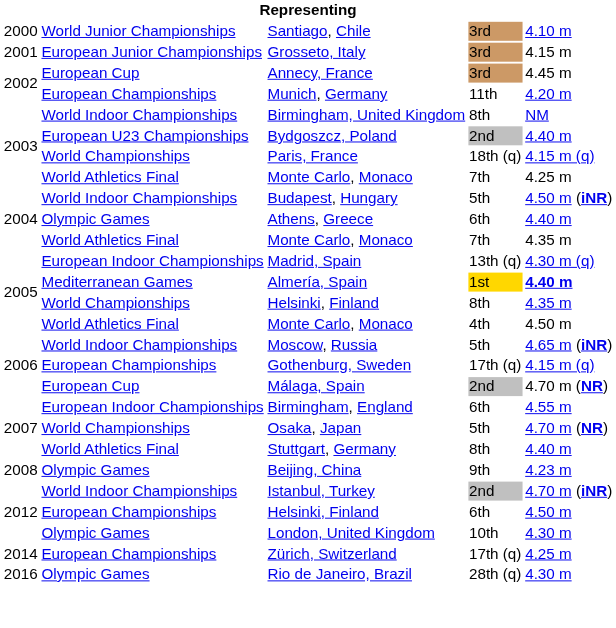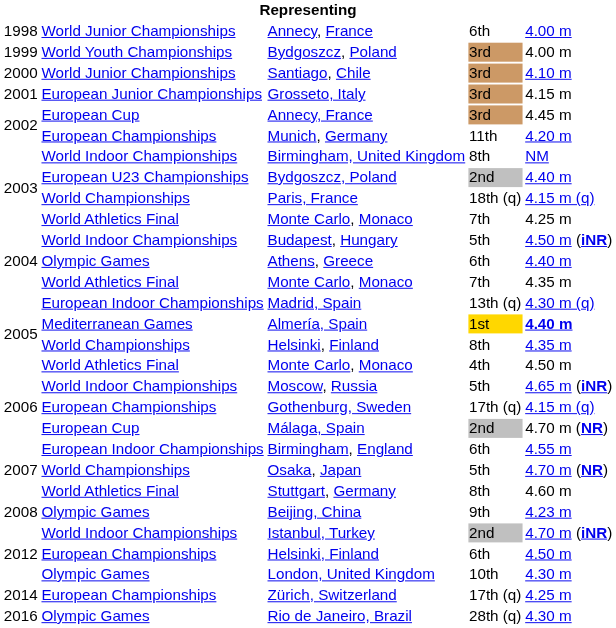+ row: 1998 | World Junior Championships | Annecy, France | 6th | 4.00 m
+ row: 1999 | World Youth Championships | Bydgoszcz, Poland | 3rd | 4.00 m
Stuttgart, Germany | column 5: 4.40 m -> 4.60 m
